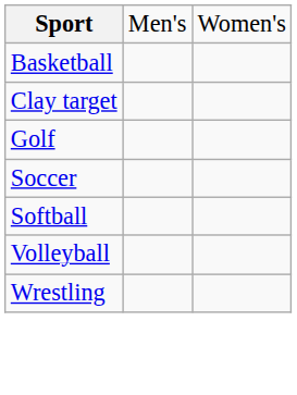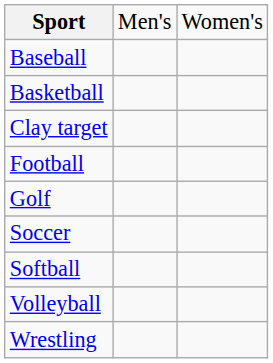+ row: Baseball
+ row: Football
